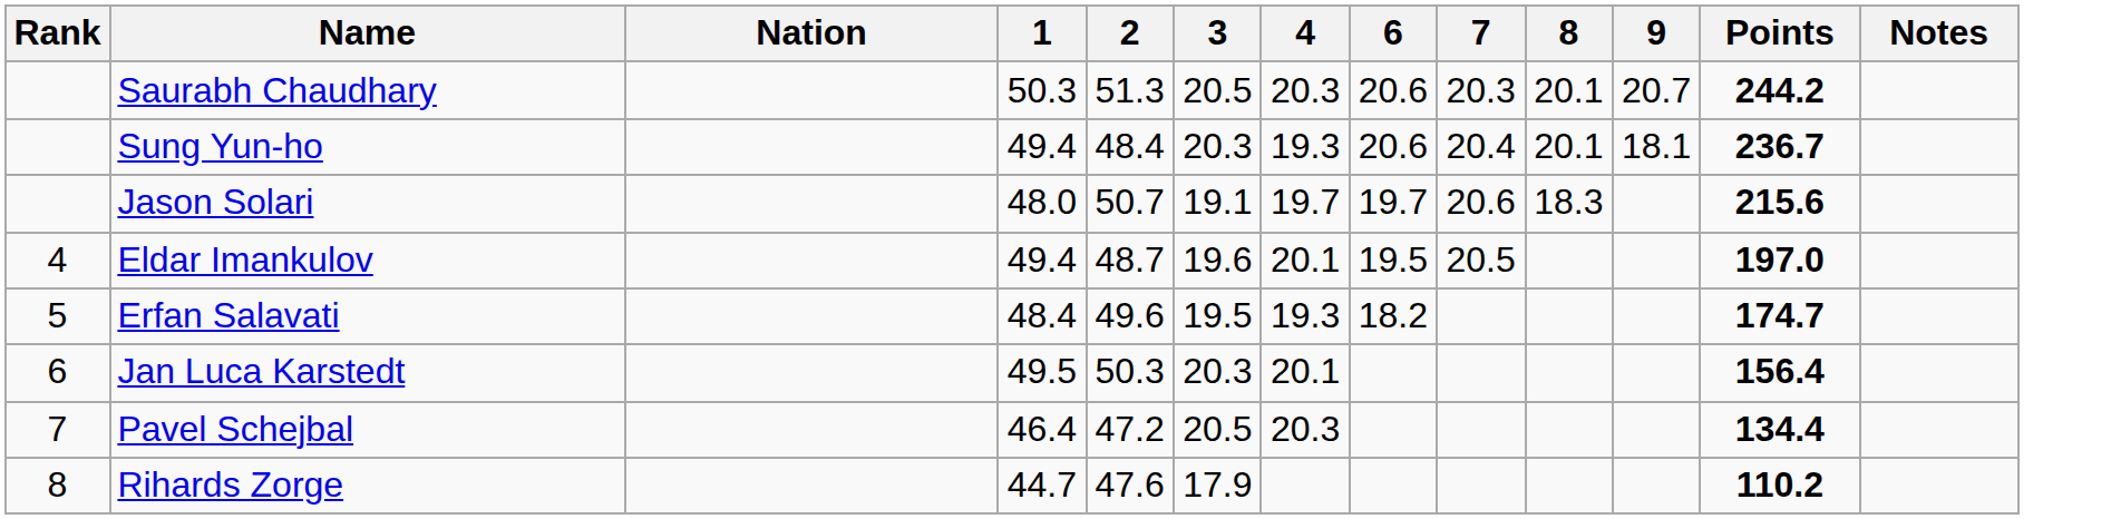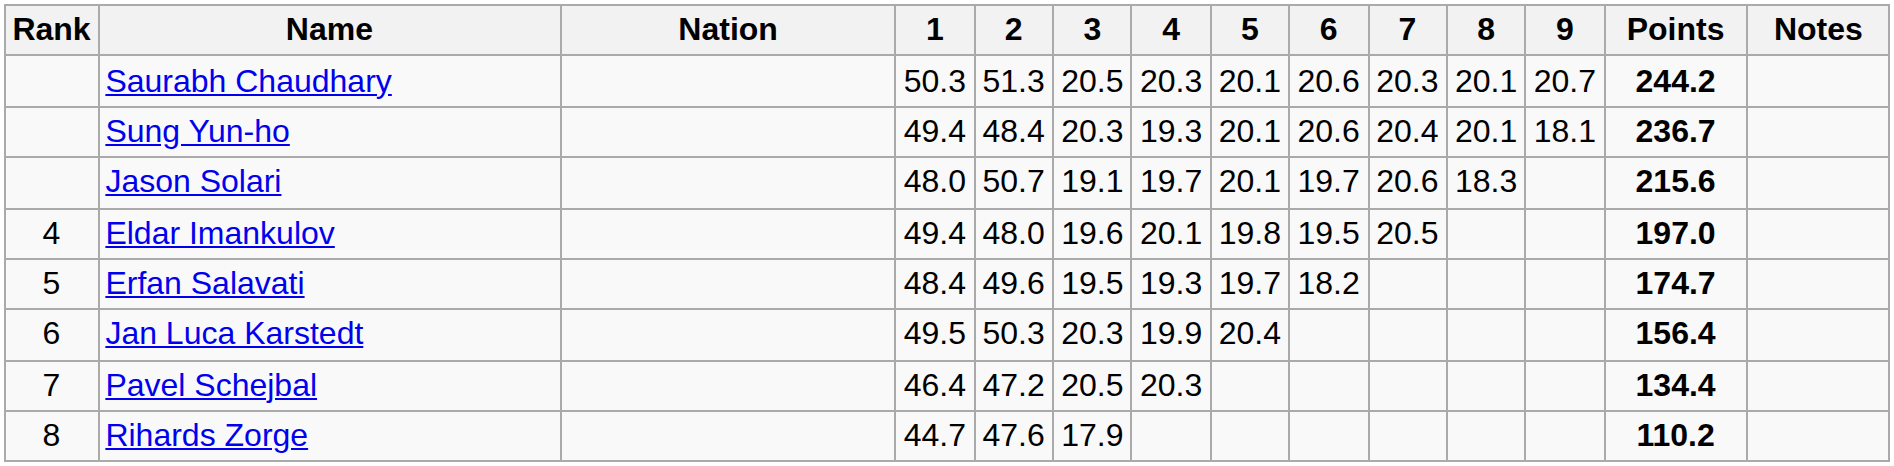+ column: 5 | 20.1 | 20.1 | 20.1 | 19.8 | 19.7 | 20.4
Eldar Imankulov | 2: 48.7 -> 48.0
Jan Luca Karstedt | 4: 20.1 -> 19.9
